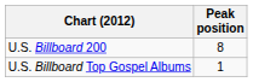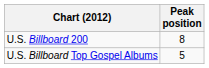U.S. Billboard Top Gospel Albums | Peak position: 1 -> 5
